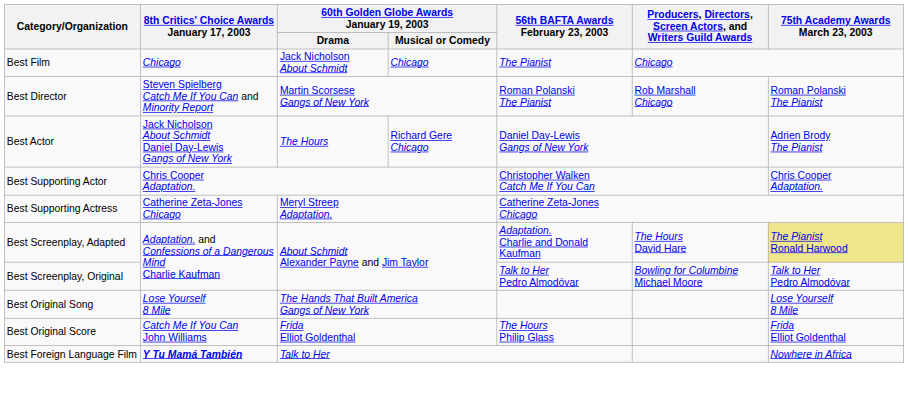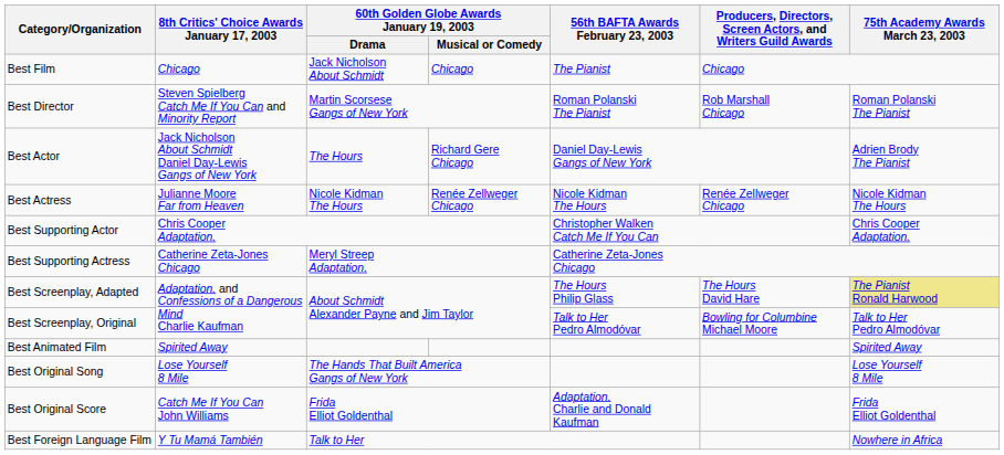+ row: Best Actress | Julianne Moore Far from Heaven | Nicole Kidman The Hours | Renée Zellweger Chicago | Nicole Kidman The Hours | Renée Zellweger Chicago | Nicole Kidman The Hours
Best Screenplay, Adapted | 56th BAFTA Awards February 23, 2003: Adaptation. Charlie and Donald Kaufman -> The Hours Philip Glass
+ row: Best Animated Film | Spirited Away | Spirited Away
Best Original Score | 56th BAFTA Awards February 23, 2003: The Hours Philip Glass -> Adaptation. Charlie and Donald Kaufman
Best Foreign Language Film | 8th Critics' Choice Awards January 17, 2003: bold -> normal
